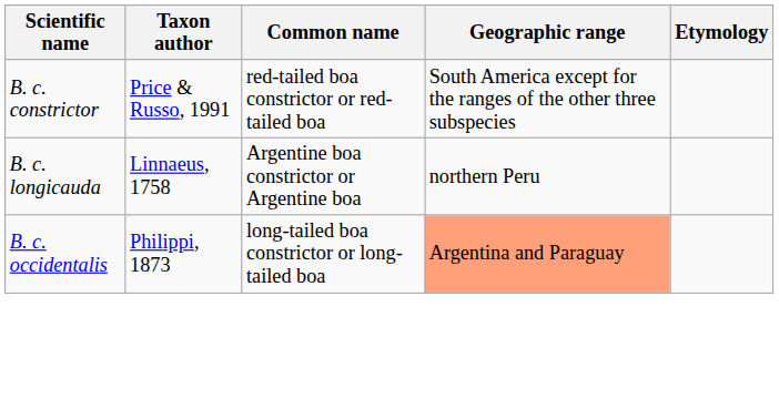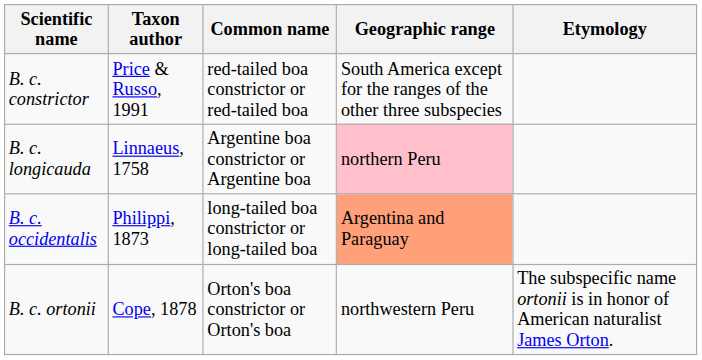B. c. longicauda | Geographic range: no background -> pink background
+ row: B. c. ortonii | Cope, 1878 | Orton's boa constrictor or Orton's boa | northwestern Peru | The subspecific name ortonii is in honor of American naturalist James Orton.
